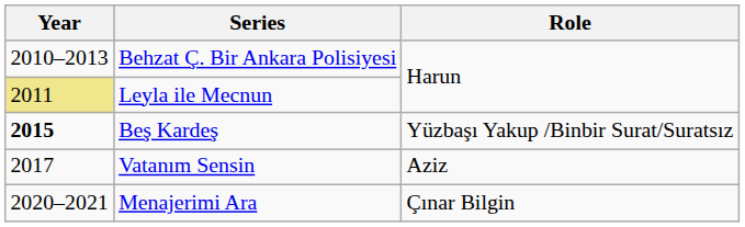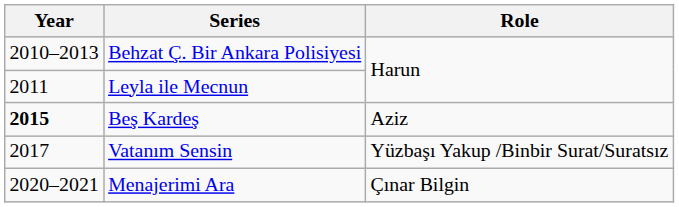Leyla ile Mecnun | Year: khaki background -> no background
Beş Kardeş | Role: Yüzbaşı Yakup /Binbir Surat/Suratsız -> Aziz
Vatanım Sensin | Role: Aziz -> Yüzbaşı Yakup /Binbir Surat/Suratsız
